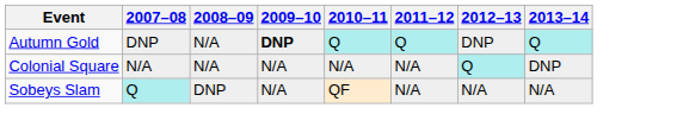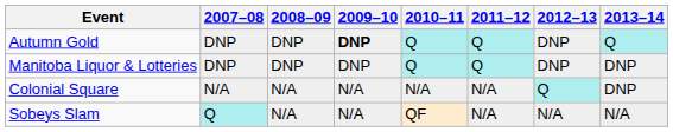Autumn Gold | 2008–09: N/A -> DNP
+ row: Manitoba Liquor & Lotteries | DNP | DNP | DNP | Q | Q | DNP | DNP
Sobeys Slam | 2008–09: DNP -> N/A
